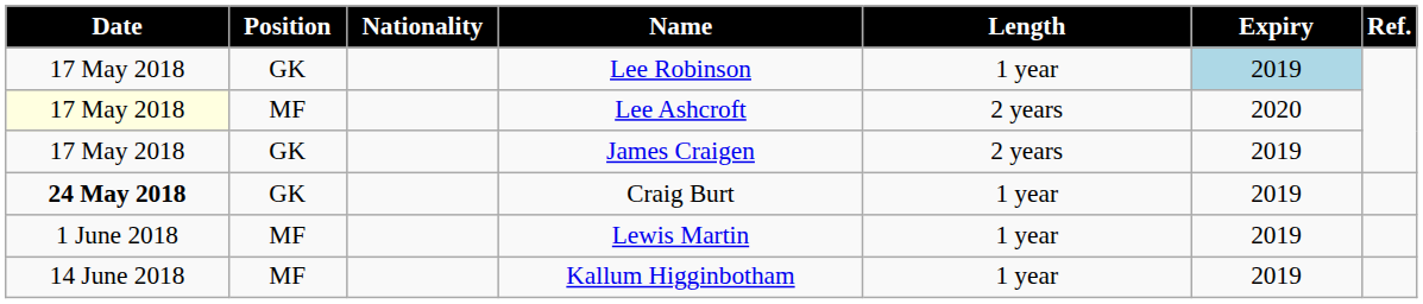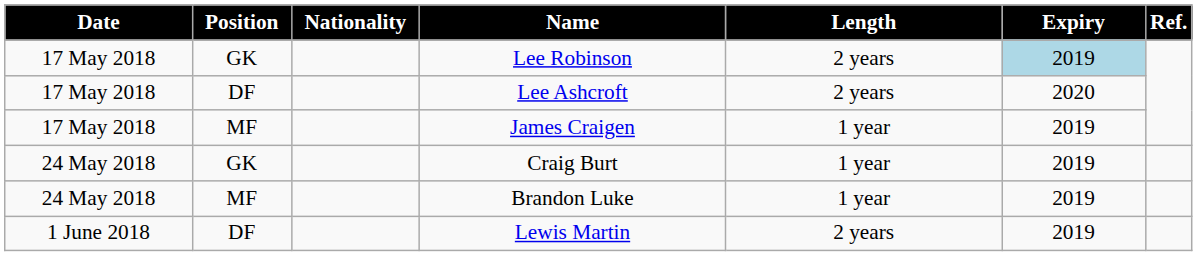Lee Robinson | Length: 1 year -> 2 years
Lee Ashcroft | Date: lightyellow background -> no background
Lee Ashcroft | Position: MF -> DF
James Craigen | Position: GK -> MF
James Craigen | Length: 2 years -> 1 year
Craig Burt | Date: bold -> normal
+ row: 24 May 2018 | MF | Brandon Luke | 1 year | 2019
Lewis Martin | Position: MF -> DF
Lewis Martin | Length: 1 year -> 2 years
- row: 14 June 2018 | MF | Kallum Higginbotham | 1 year | 2019
